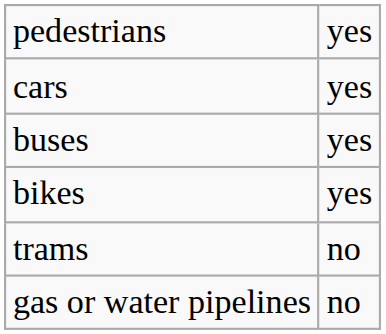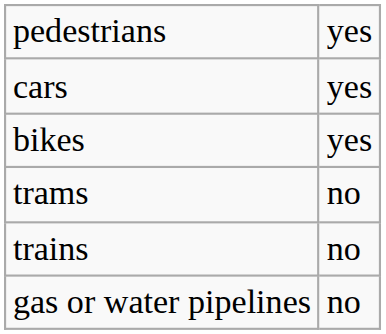- row: buses | yes
+ row: trains | no
